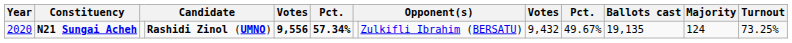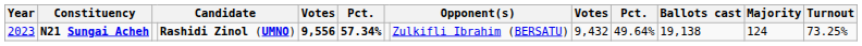N21 Sungai Acheh | Year: 2020 -> 2023
N21 Sungai Acheh | column 10: 49.67% -> 49.64%
N21 Sungai Acheh | Ballots cast: 19,135 -> 19,138
